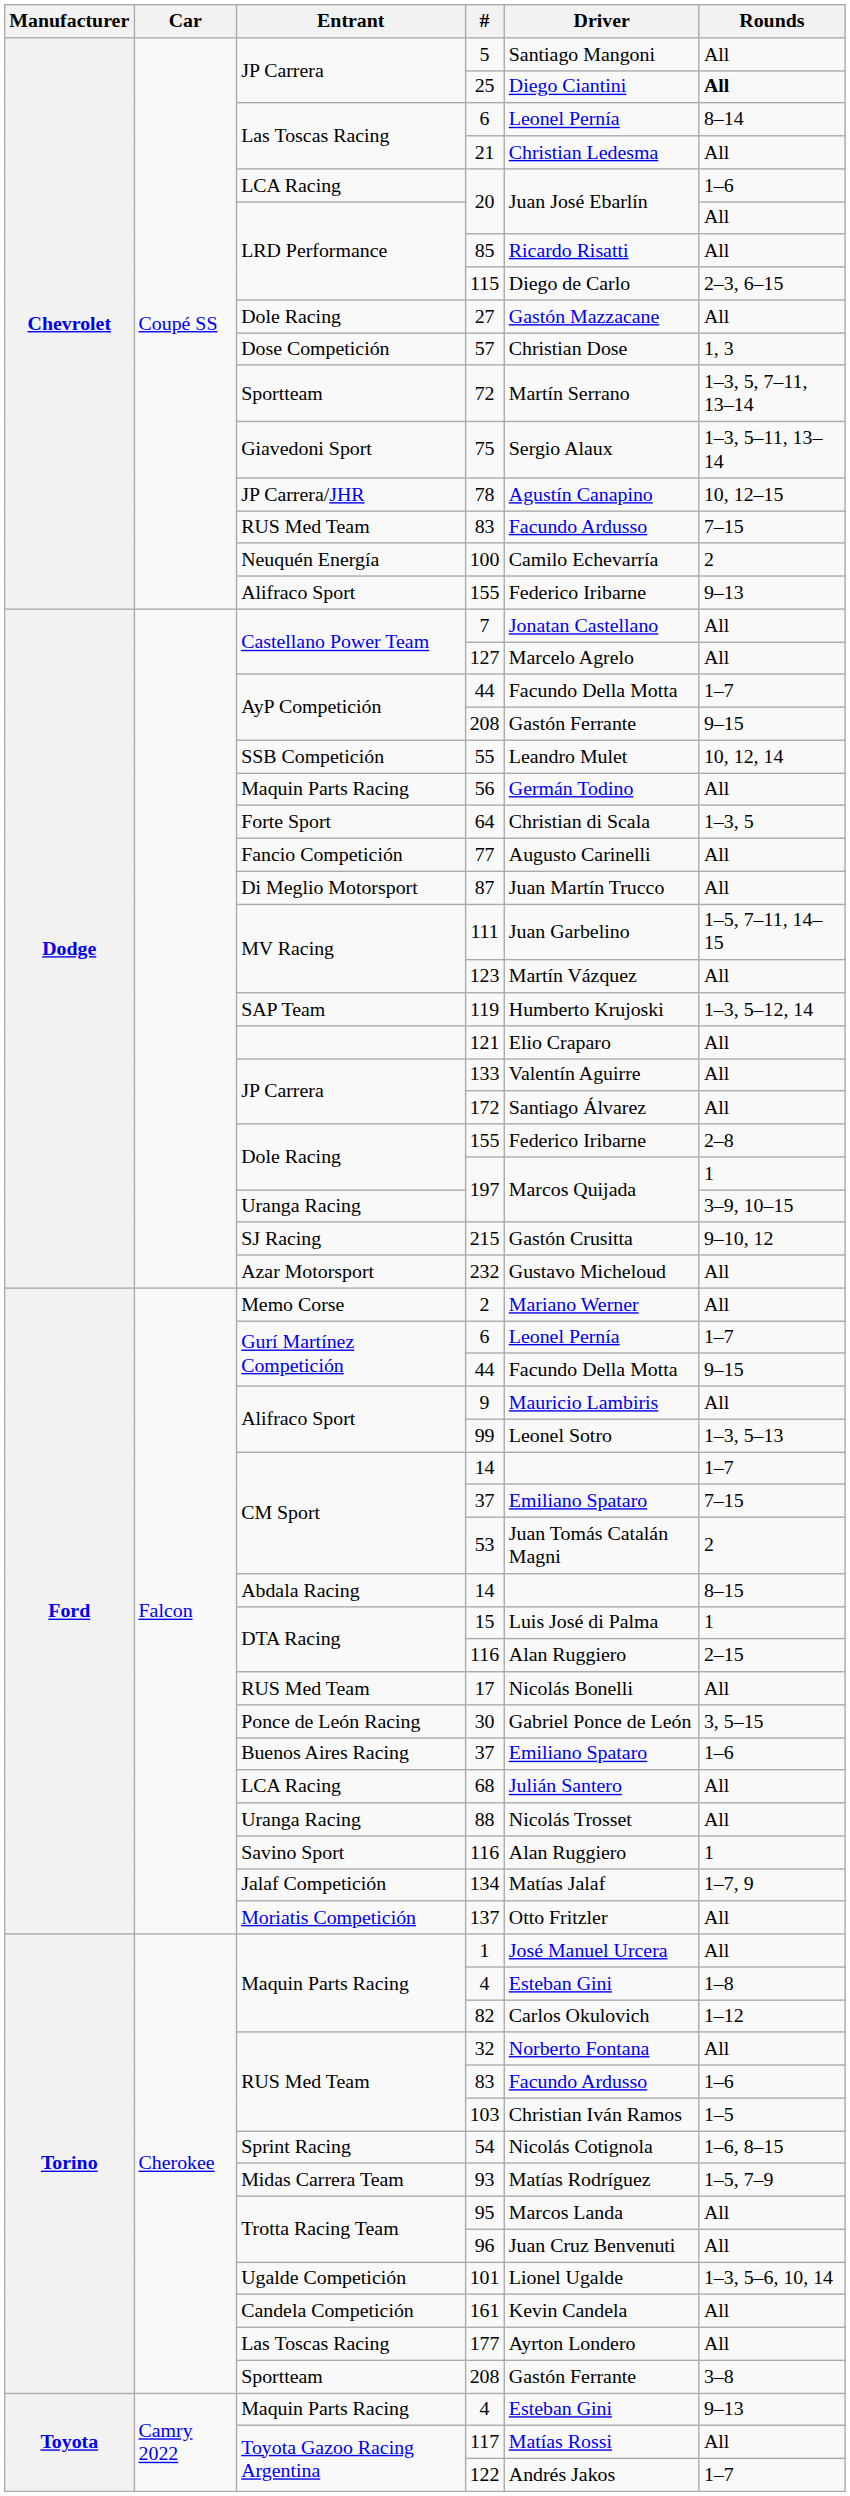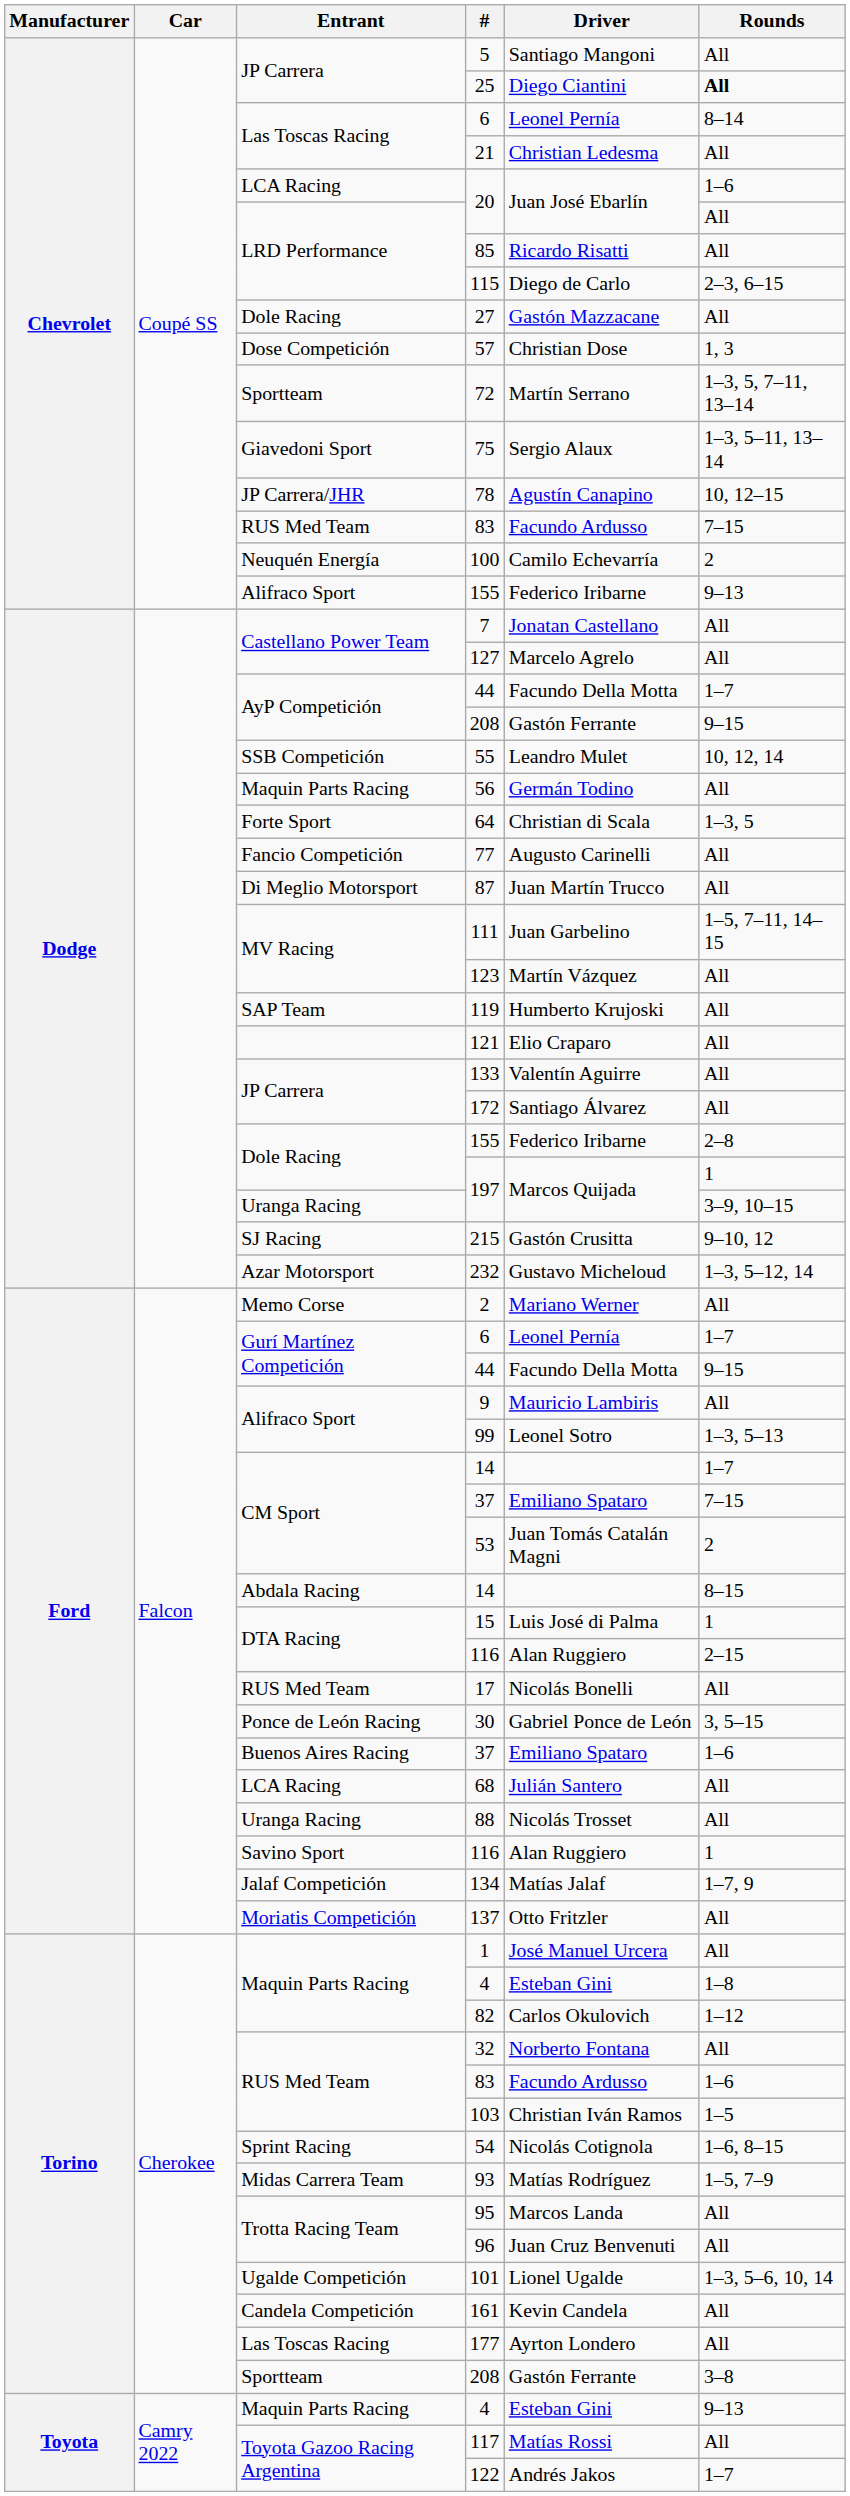119 | Rounds: 1–3, 5–12, 14 -> All
232 | Rounds: All -> 1–3, 5–12, 14
